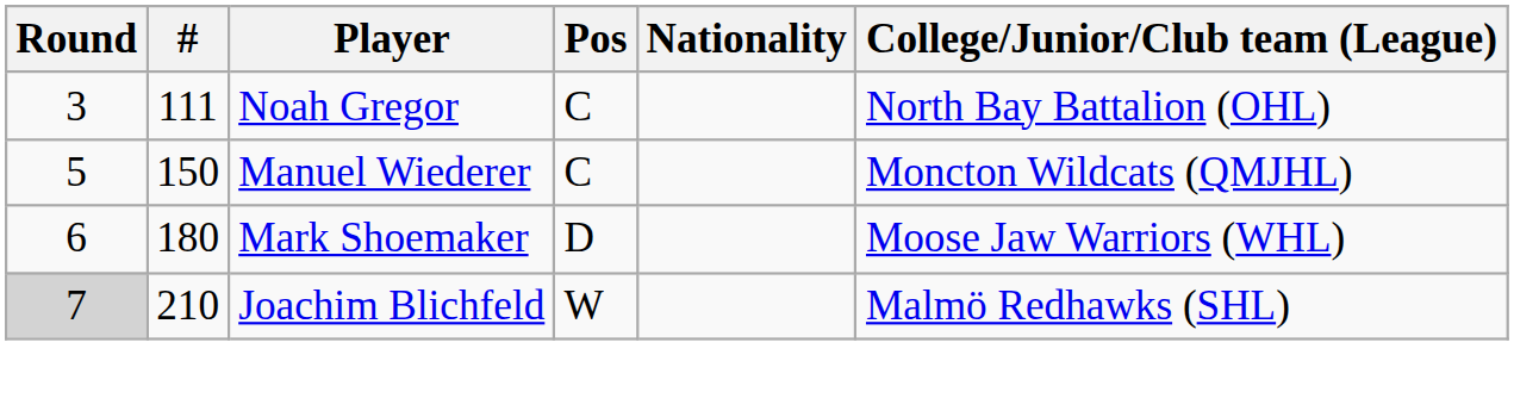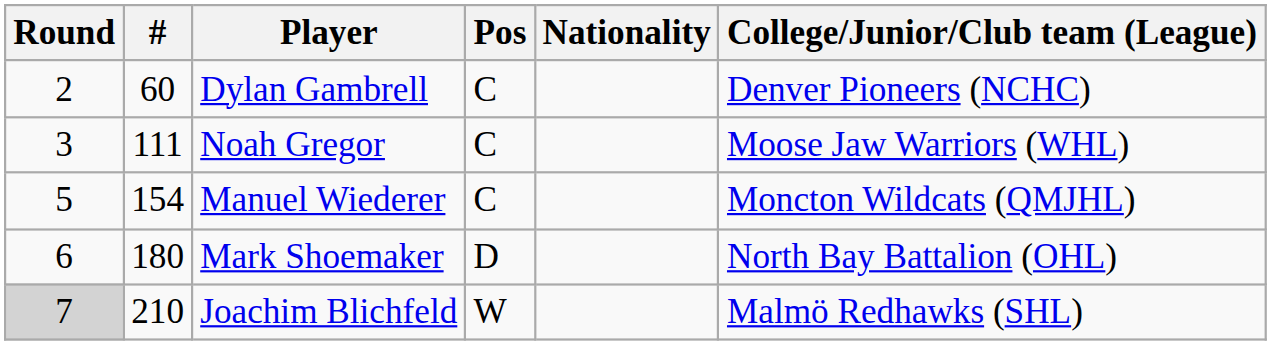+ row: 2 | 60 | Dylan Gambrell | C | Denver Pioneers (NCHC)
Noah Gregor | College/Junior/Club team (League): North Bay Battalion (OHL) -> Moose Jaw Warriors (WHL)
Manuel Wiederer | #: 150 -> 154
Mark Shoemaker | College/Junior/Club team (League): Moose Jaw Warriors (WHL) -> North Bay Battalion (OHL)
